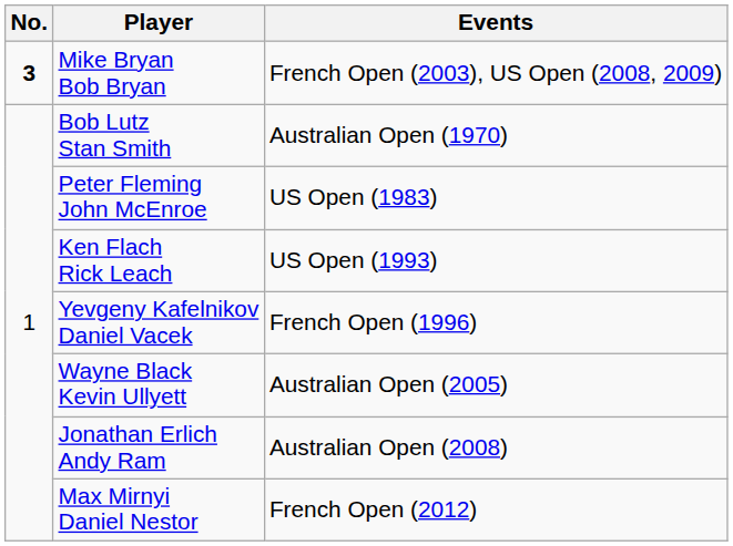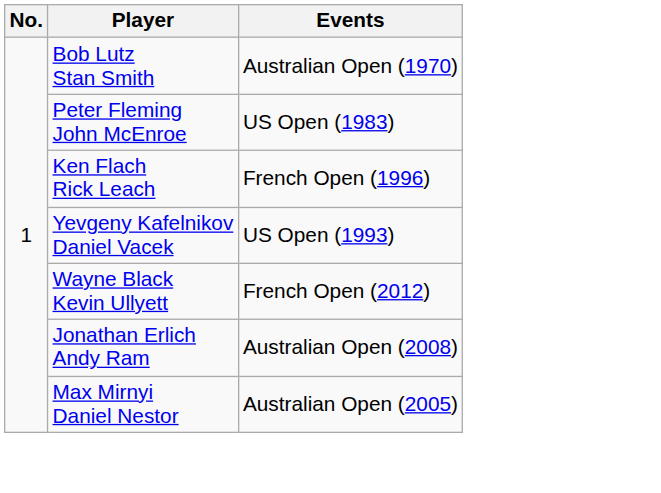- row: 3 | Mike Bryan Bob Bryan | French Open (2003), US Open (2008, 2009)
Ken Flach Rick Leach | Events: US Open (1993) -> French Open (1996)
Yevgeny Kafelnikov Daniel Vacek | Events: French Open (1996) -> US Open (1993)
Wayne Black Kevin Ullyett | Events: Australian Open (2005) -> French Open (2012)
Max Mirnyi Daniel Nestor | Events: French Open (2012) -> Australian Open (2005)
